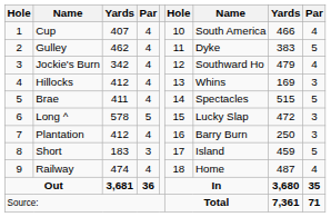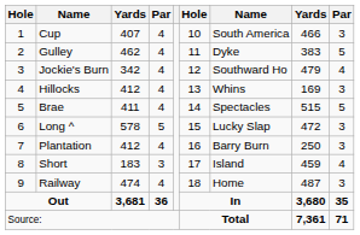Cup | column 9: 4 -> 3
Short | column 9: 5 -> 4
Railway | column 9: 4 -> 3
